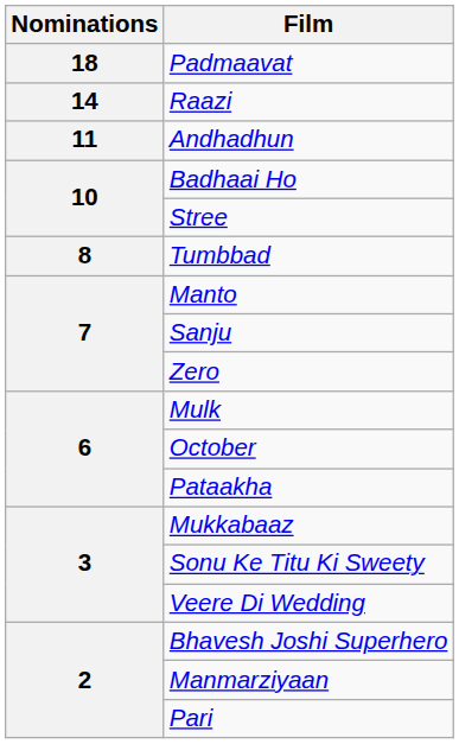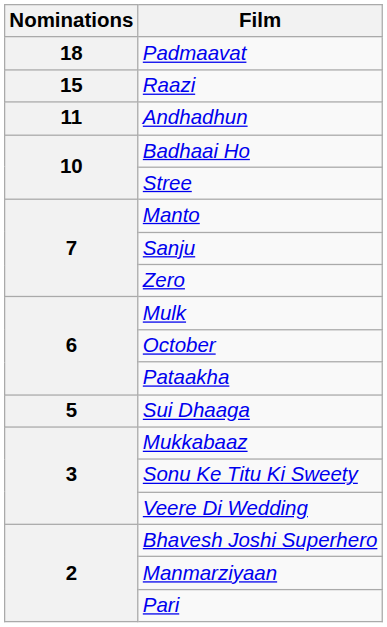Raazi | Nominations: 14 -> 15
- row: 8 | Tumbbad
+ row: 5 | Sui Dhaaga
